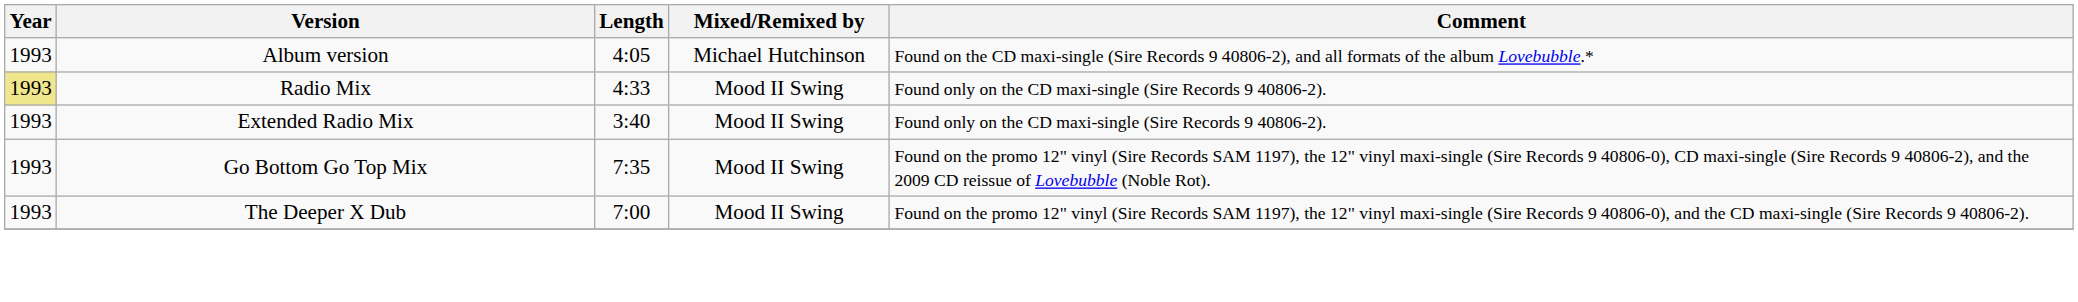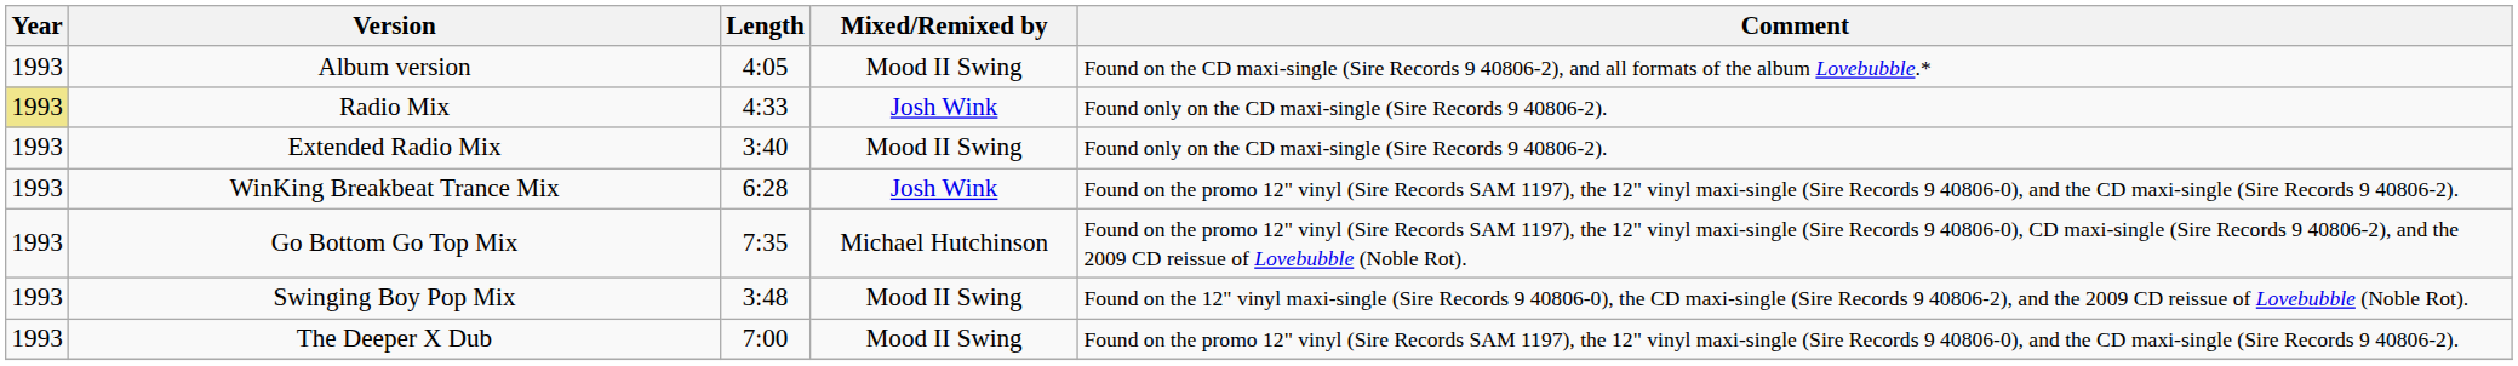Album version | Mixed/Remixed by: Michael Hutchinson -> Mood II Swing
Radio Mix | Mixed/Remixed by: Mood II Swing -> Josh Wink
+ row: 1993 | WinKing Breakbeat Trance Mix | 6:28 | Josh Wink | Found on the promo 12" vinyl (Sire Records SAM 1197), the 12" vinyl maxi-single (Sire Records 9 40806-0), and the CD maxi-single (Sire Records 9 40806-2).
Go Bottom Go Top Mix | Mixed/Remixed by: Mood II Swing -> Michael Hutchinson
+ row: 1993 | Swinging Boy Pop Mix | 3:48 | Mood II Swing | Found on the 12" vinyl maxi-single (Sire Records 9 40806-0), the CD maxi-single (Sire Records 9 40806-2), and the 2009 CD reissue of Lovebubble (Noble Rot).
